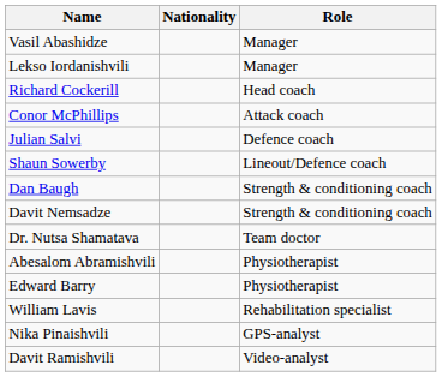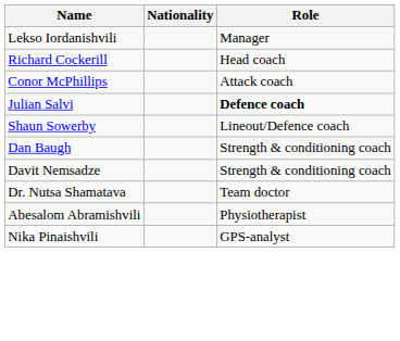- row: Vasil Abashidze | Manager
Julian Salvi | Role: normal -> bold
- row: Edward Barry | Physiotherapist
- row: William Lavis | Rehabilitation specialist
- row: Davit Ramishvili | Video-analyst
